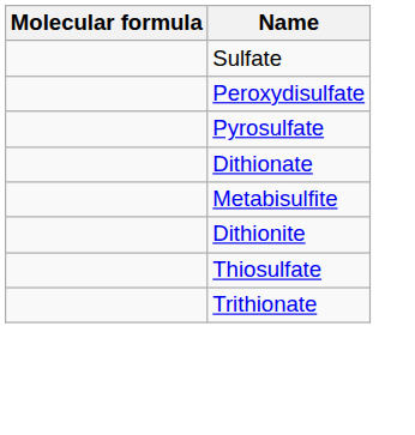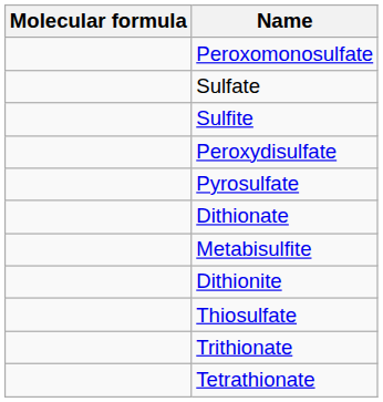+ row: Peroxomonosulfate
+ row: Sulfite
+ row: Tetrathionate
